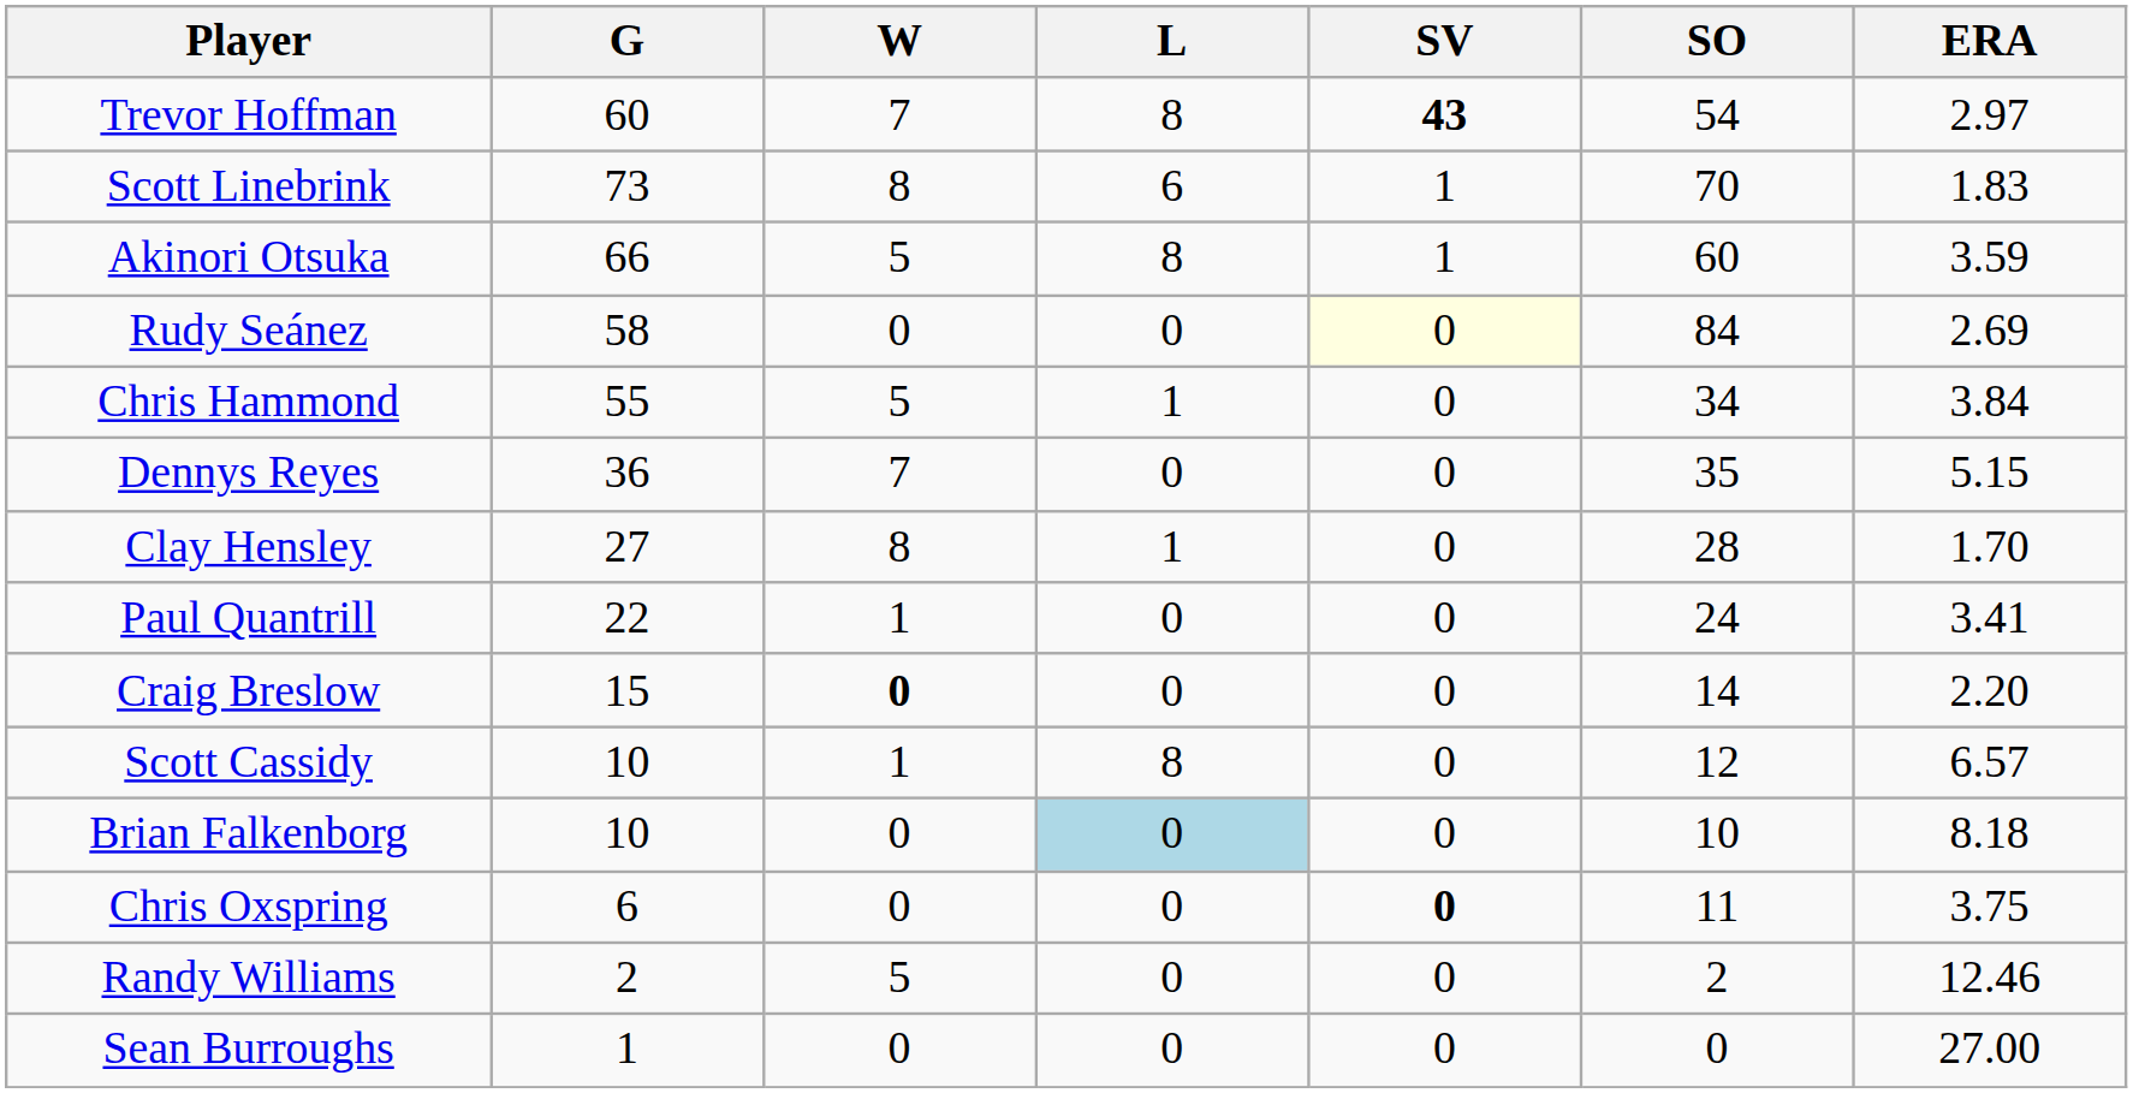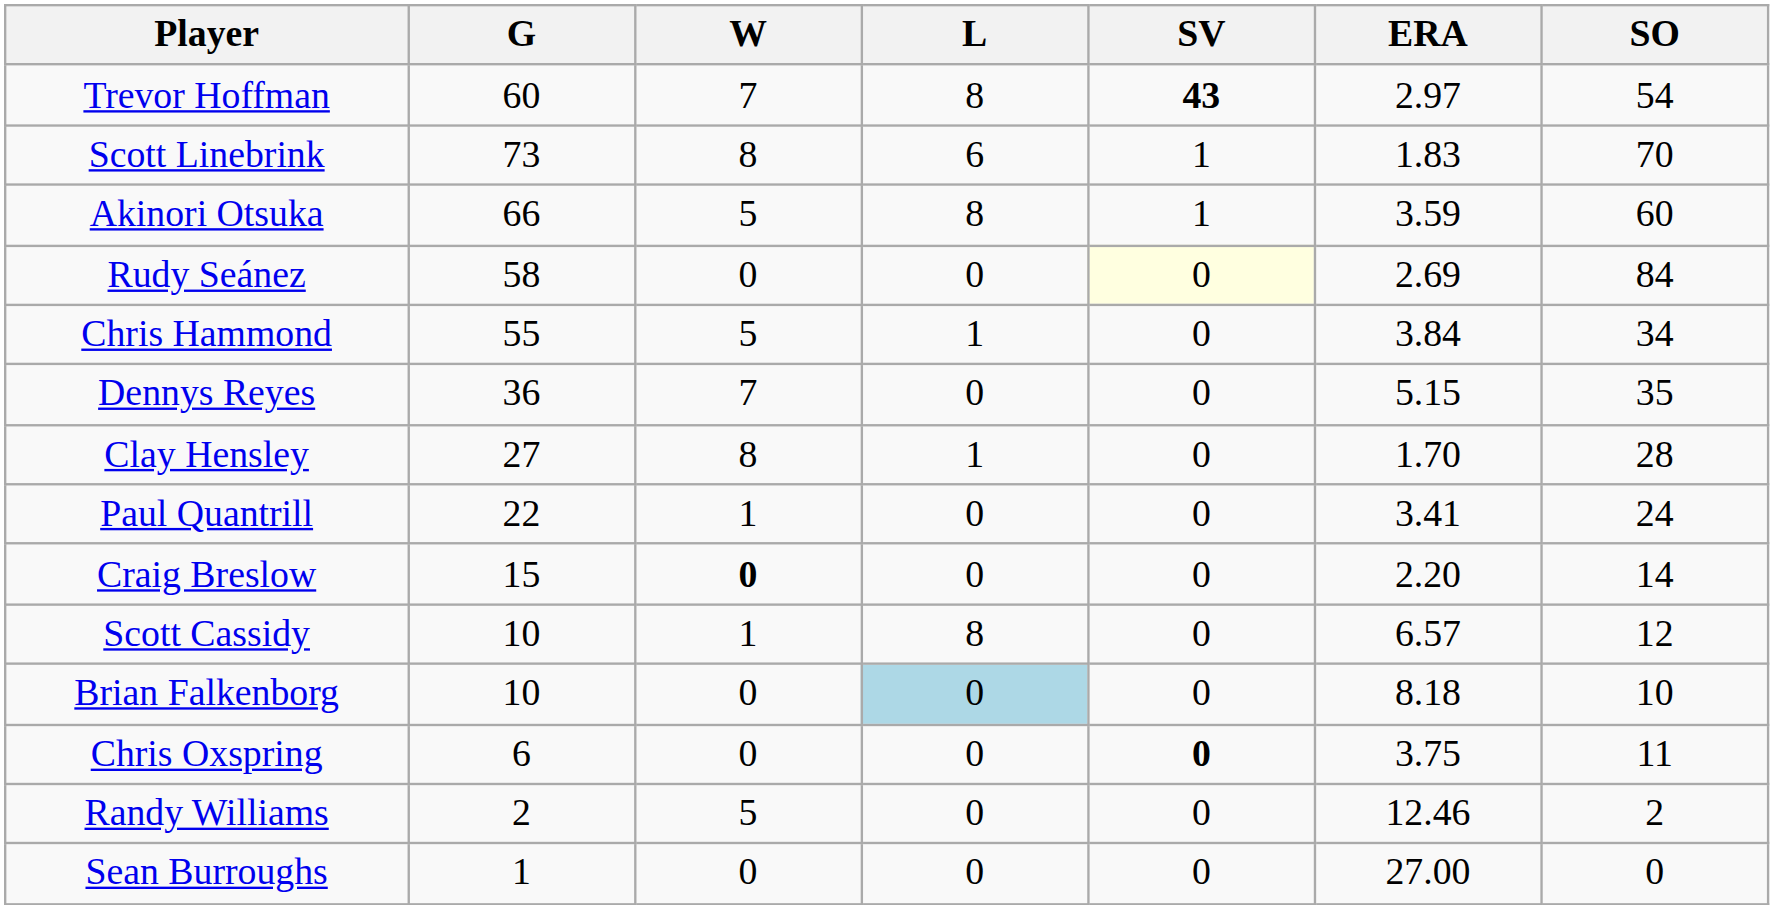columns swapped: ERA <-> SO
